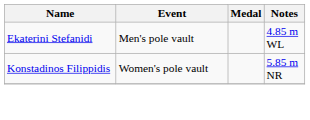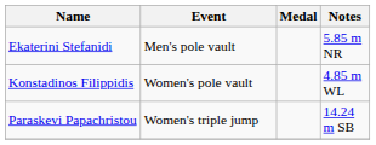Ekaterini Stefanidi | Notes: 4.85 m WL -> 5.85 m NR
Konstadinos Filippidis | Notes: 5.85 m NR -> 4.85 m WL
+ row: Paraskevi Papachristou | Women's triple jump | 14.24 m SB
